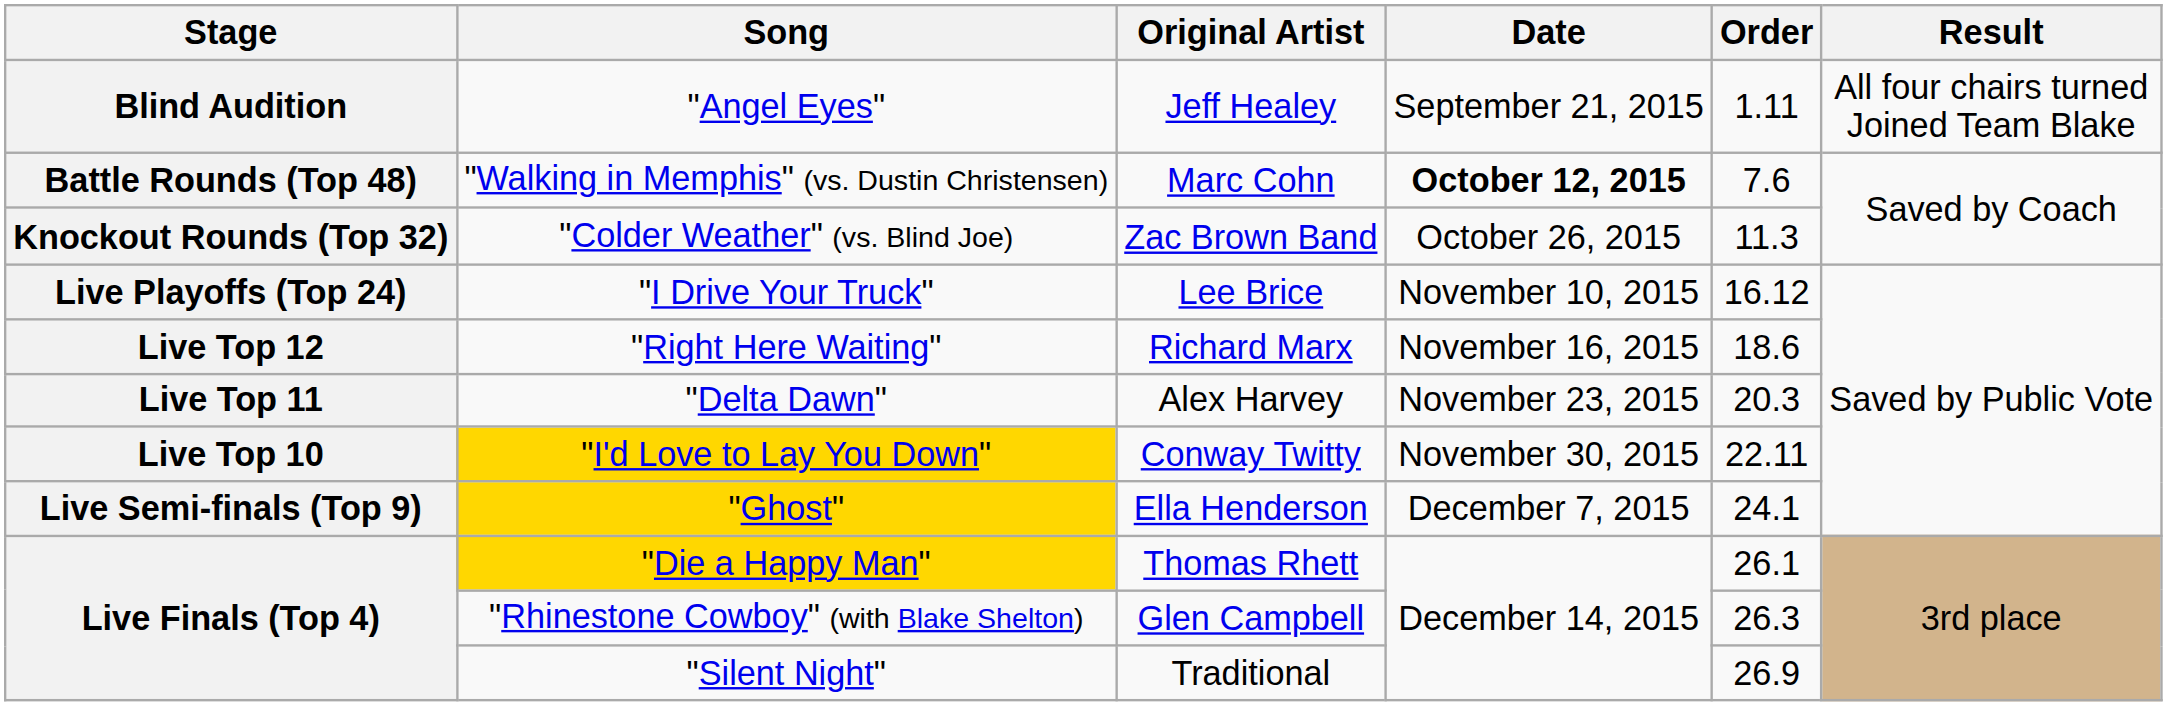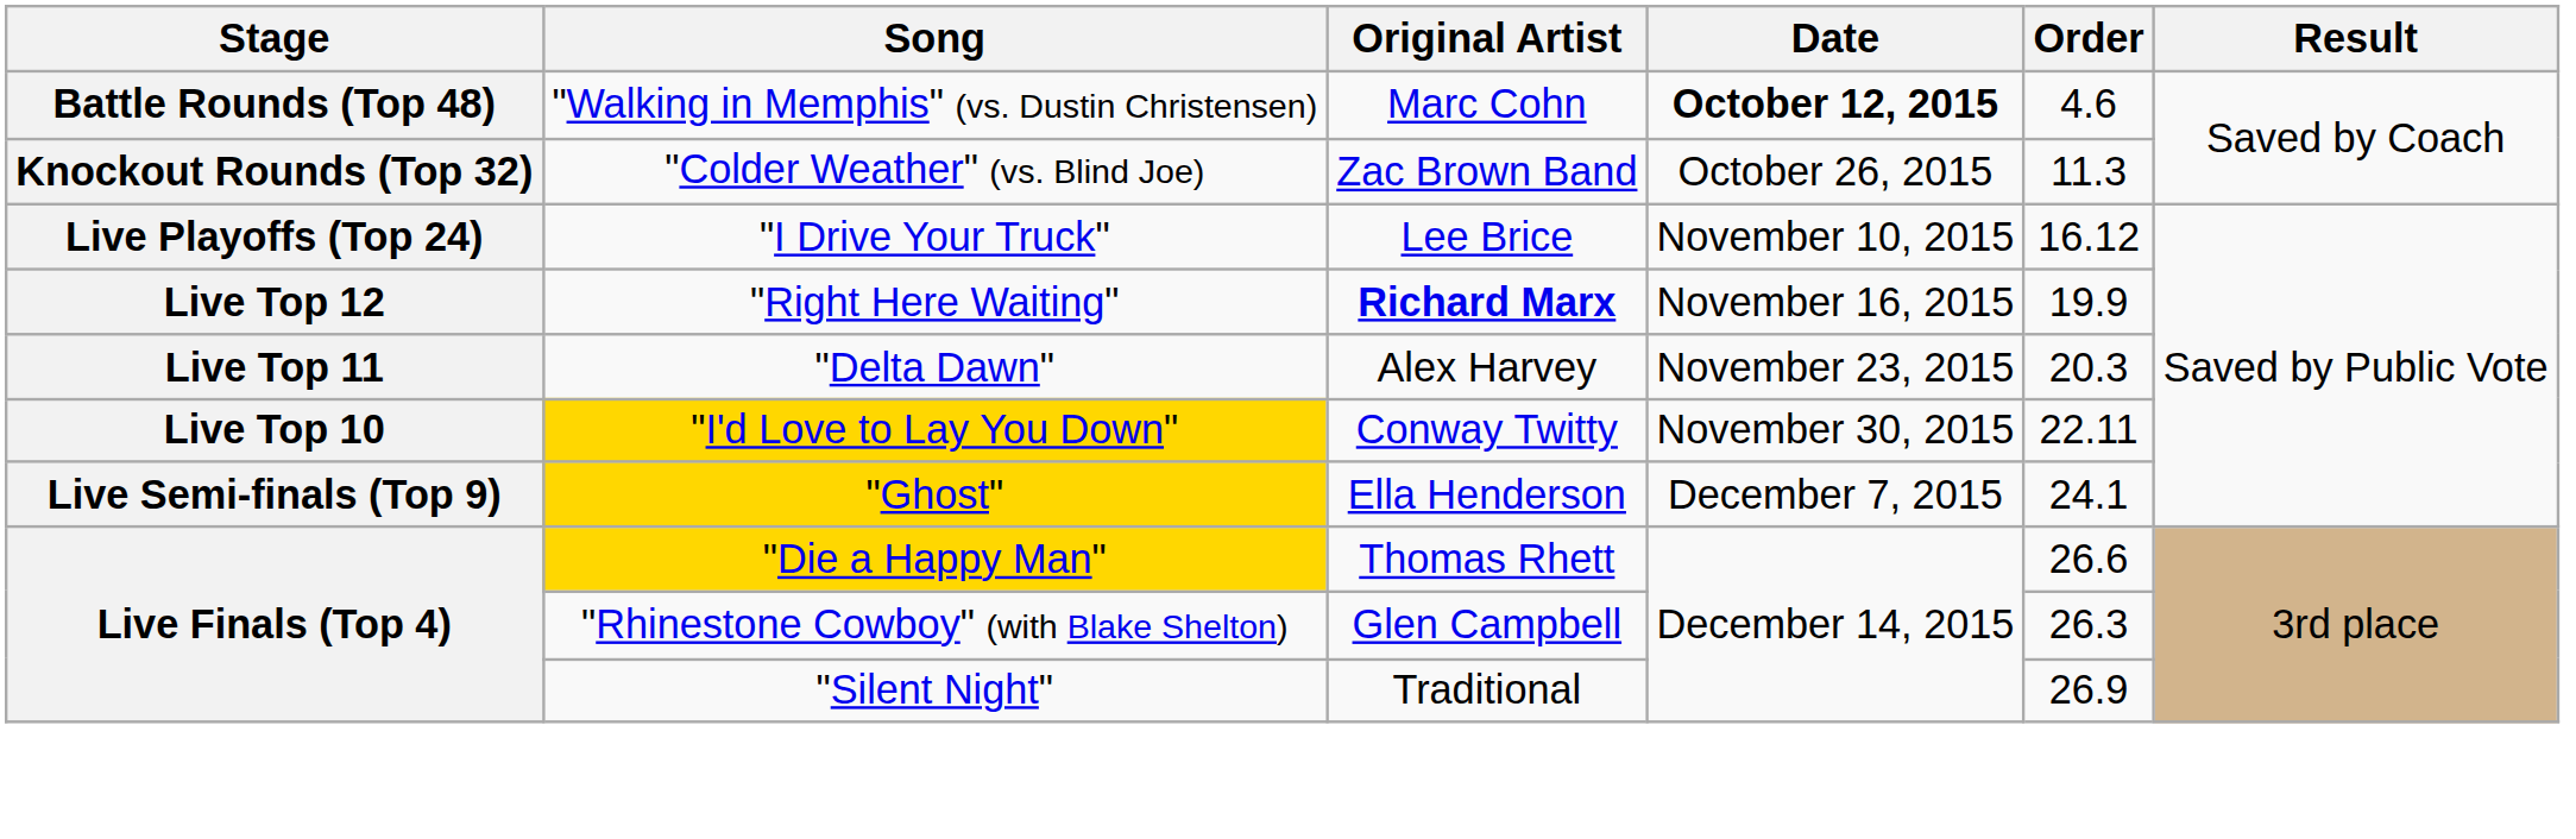- row: Blind Audition | "Angel Eyes" | Jeff Healey | September 21, 2015 | 1.11 | All four chairs turned Joined Team Blake
"Walking in Memphis" (vs. Dustin Christensen) | Order: 7.6 -> 4.6
"Right Here Waiting" | Original Artist: normal -> bold
"Right Here Waiting" | Order: 18.6 -> 19.9
"Die a Happy Man" | Order: 26.1 -> 26.6
